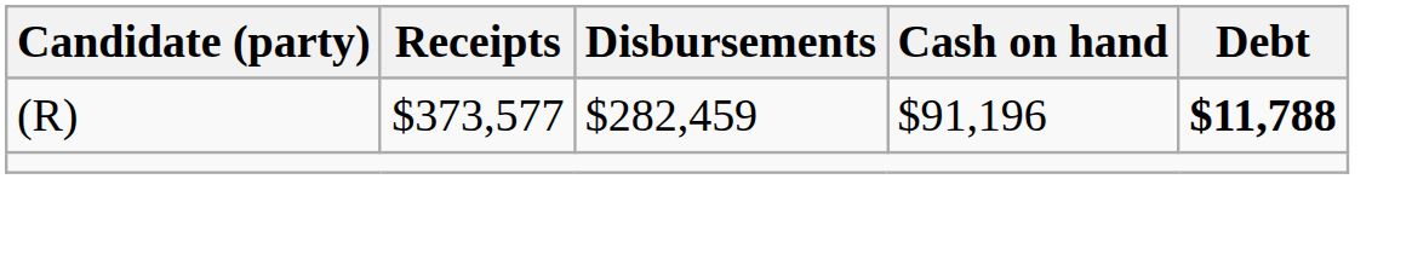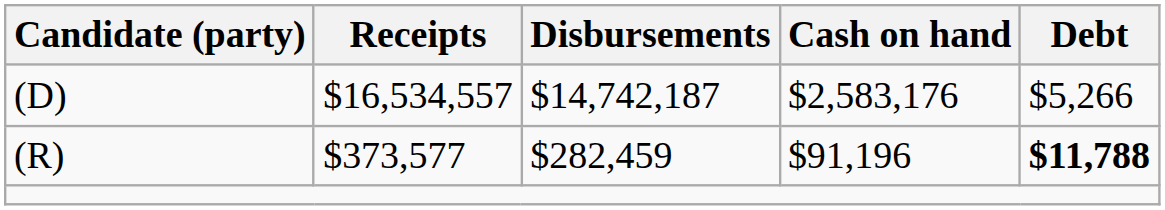+ row: (D) | $16,534,557 | $14,742,187 | $2,583,176 | $5,266
